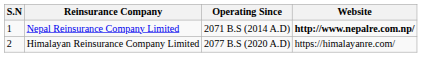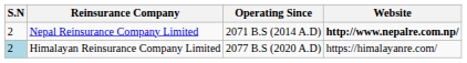Nepal Reinsurance Company Limited | S.N: 1 -> 2
Himalayan Reinsurance Company Limited | S.N: no background -> lightblue background
